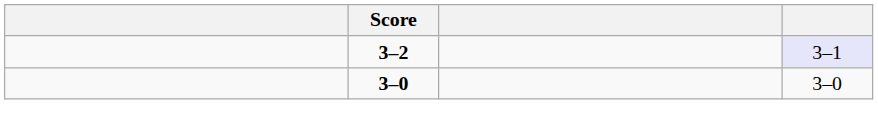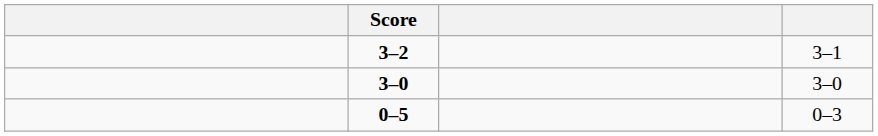3–2 | column 4: lavender background -> no background
+ row: 0–5 | 0–3
